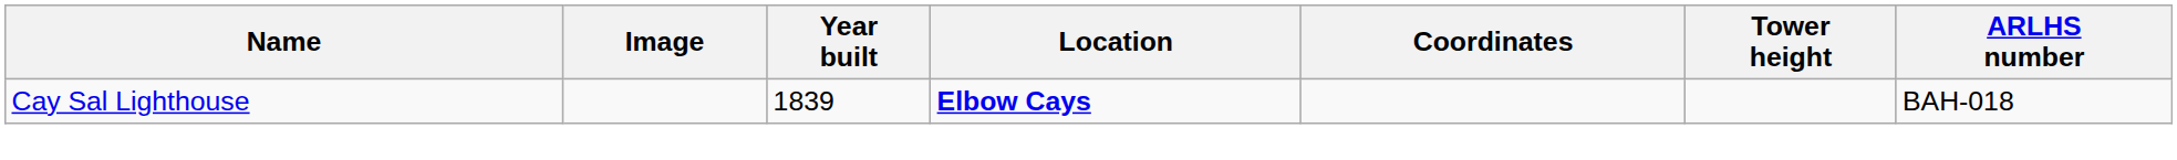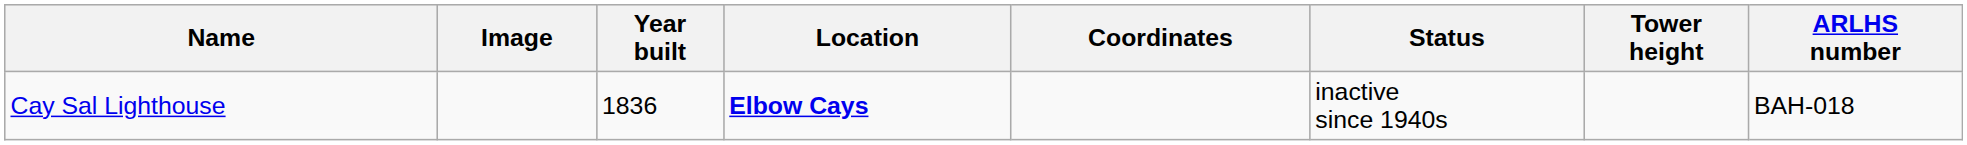+ column: Status | inactive since 1940s
Cay Sal Lighthouse | Year built: 1839 -> 1836
